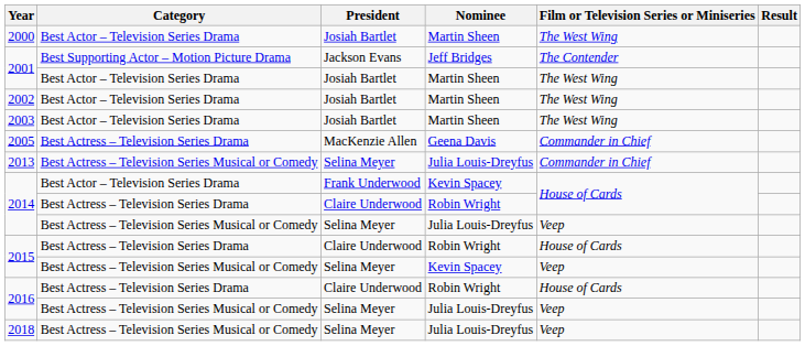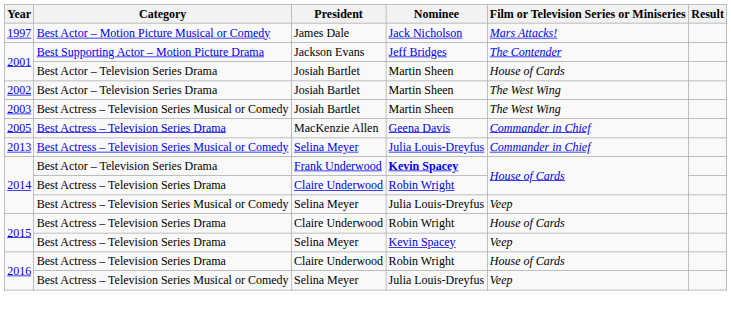+ row: 1997 | Best Actor – Motion Picture Musical or Comedy | James Dale | Jack Nicholson | Mars Attacks!
- row: 2000 | Best Actor – Television Series Drama | Josiah Bartlet | Martin Sheen | The West Wing
2001 / Josiah Bartlet | Film or Television Series or Miniseries: The West Wing -> House of Cards
2003 | Category: Best Actor – Television Series Drama -> Best Actress – Television Series Musical or Comedy
2014 / Frank Underwood | Nominee: normal -> bold
2015 / Selina Meyer | Category: Best Actress – Television Series Musical or Comedy -> Best Actress – Television Series Drama
- row: 2018 | Best Actress – Television Series Musical or Comedy | Selina Meyer | Julia Louis-Dreyfus | Veep
